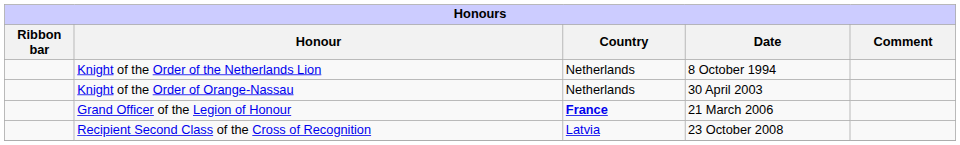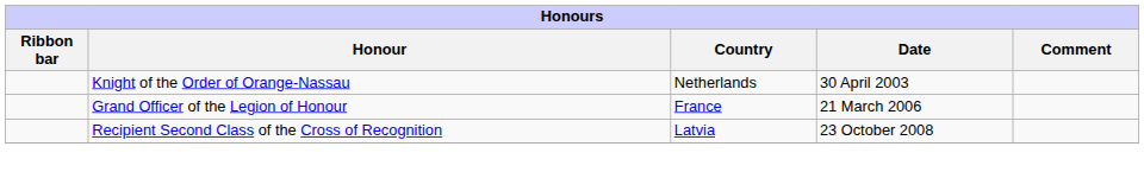- row: Knight of the Order of the Netherlands Lion | Netherlands | 8 October 1994
Grand Officer of the Legion of Honour | Country: bold -> normal
